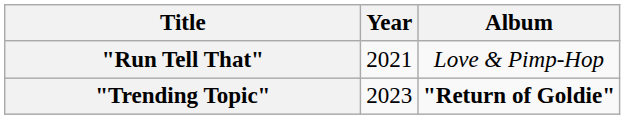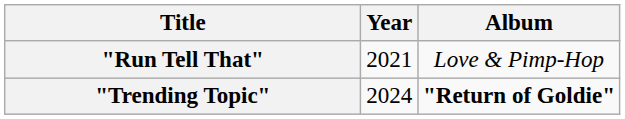"Trending Topic" | Year: 2023 -> 2024
